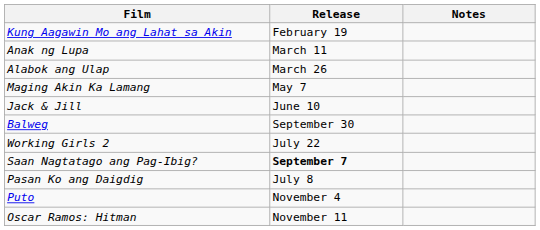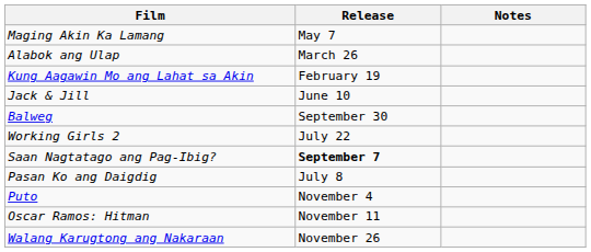rows swapped: Kung Aagawin Mo ang Lahat sa Akin <-> Maging Akin Ka Lamang
- row: Anak ng Lupa | March 11
+ row: Walang Karugtong ang Nakaraan | November 26
